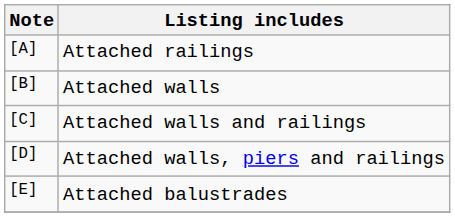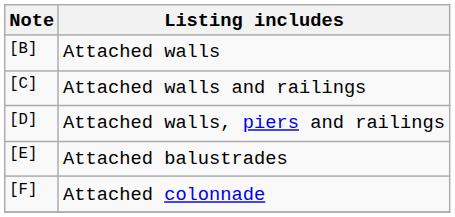- row: [A] | Attached railings
+ row: [F] | Attached colonnade
